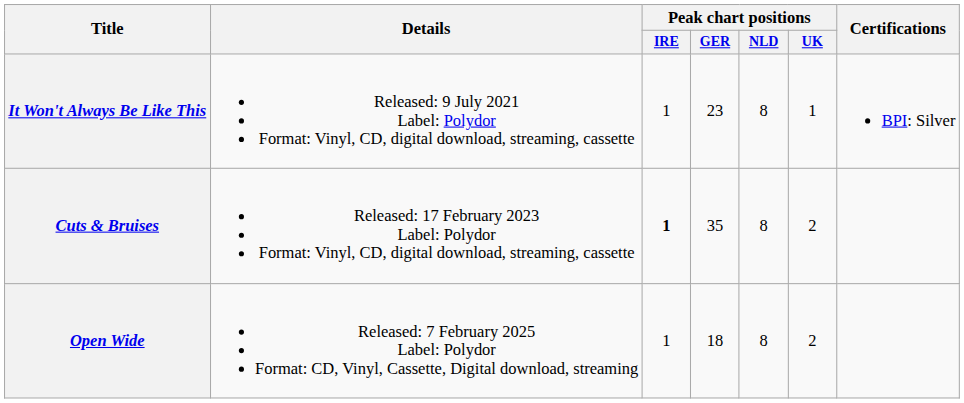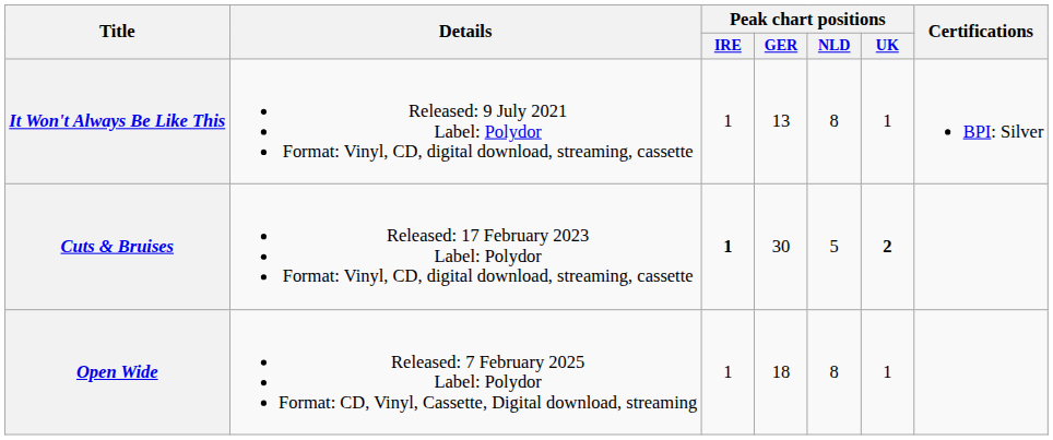It Won't Always Be Like This | Peak chart positions / GER: 23 -> 13
Cuts & Bruises | Peak chart positions / GER: 35 -> 30
Cuts & Bruises | Peak chart positions / NLD: 8 -> 5
Cuts & Bruises | Peak chart positions / UK: normal -> bold
Open Wide | Peak chart positions / UK: 2 -> 1
